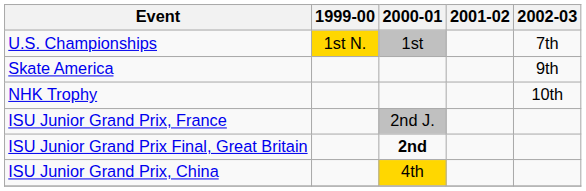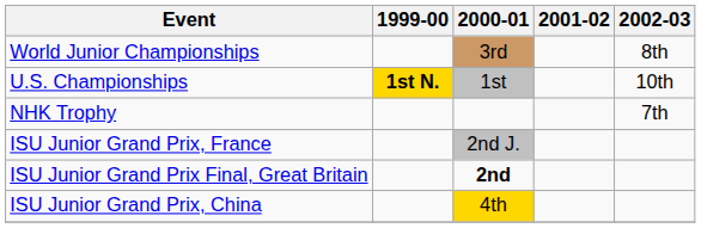+ row: World Junior Championships | 3rd | 8th
U.S. Championships | 1999-00: normal -> bold
U.S. Championships | 2002-03: 7th -> 10th
- row: Skate America | 9th
NHK Trophy | 2002-03: 10th -> 7th
